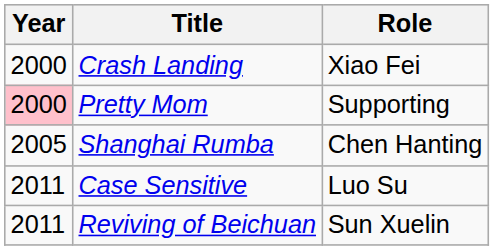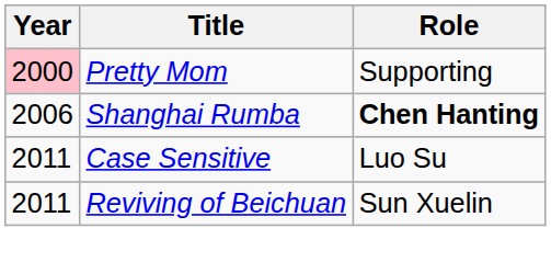- row: 2000 | Crash Landing | Xiao Fei
Shanghai Rumba | Year: 2005 -> 2006
Shanghai Rumba | Role: normal -> bold
